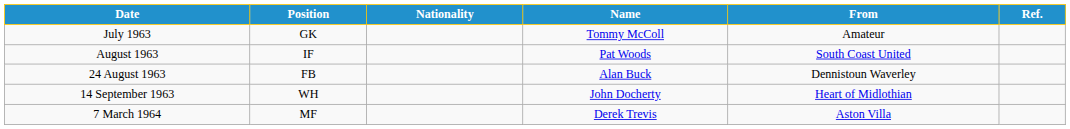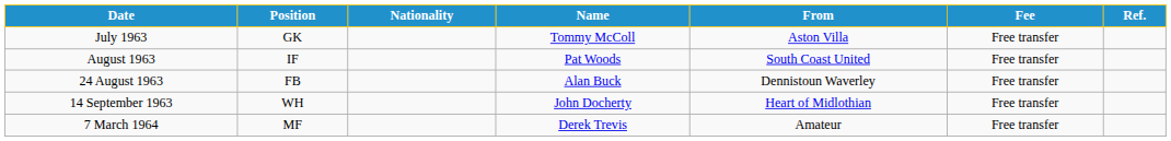+ column: Fee | Free transfer | Free transfer | Free transfer | Free transfer | Free transfer
July 1963 | From: Amateur -> Aston Villa
7 March 1964 | From: Aston Villa -> Amateur
